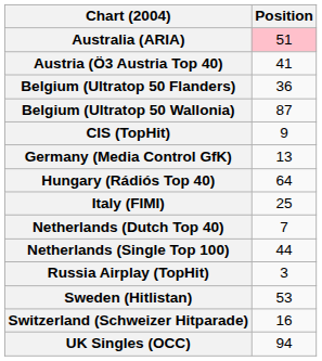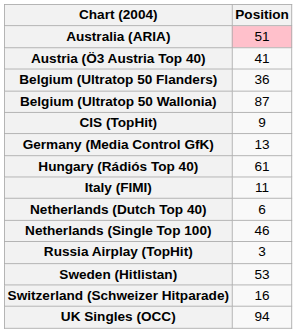Hungary (Rádiós Top 40) | Position: 64 -> 61
Italy (FIMI) | Position: 25 -> 11
Netherlands (Dutch Top 40) | Position: 7 -> 6
Netherlands (Single Top 100) | Position: 44 -> 46
